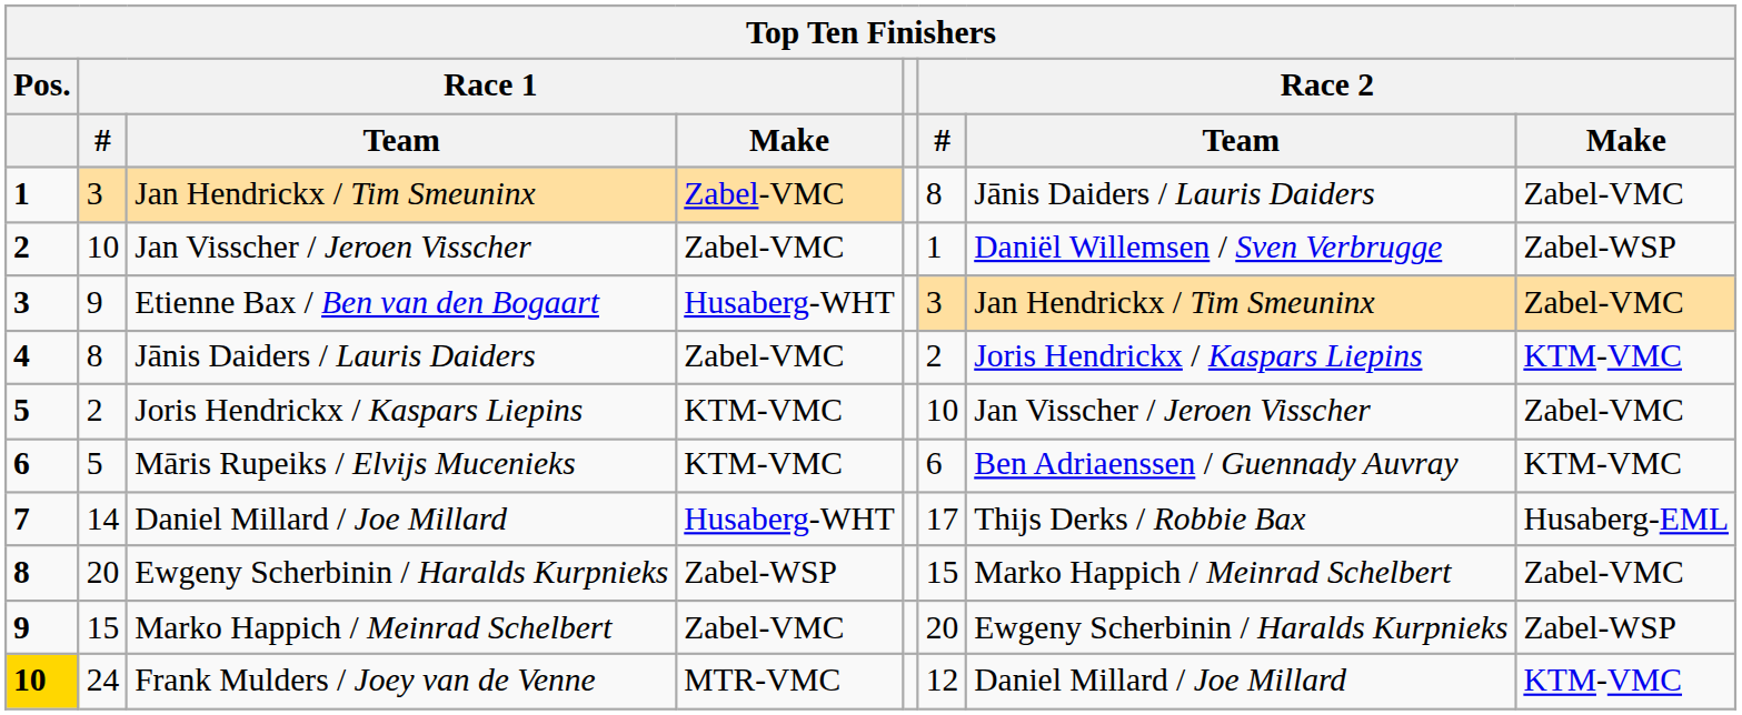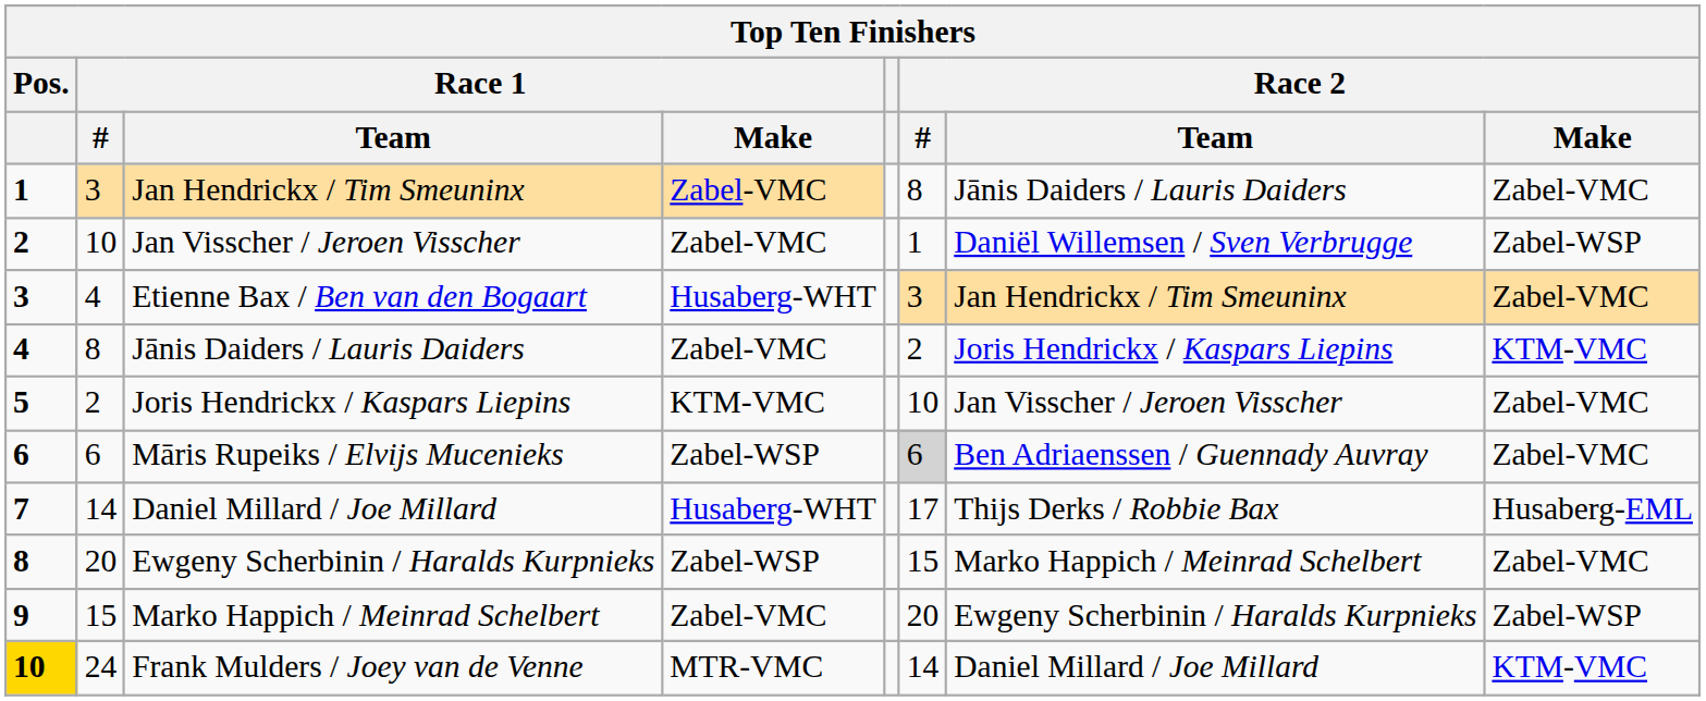Etienne Bax / Ben van den Bogaart | Race 1 / #: 9 -> 4
Māris Rupeiks / Elvijs Mucenieks | Race 1 / #: 5 -> 6
Māris Rupeiks / Elvijs Mucenieks | Race 1 / Make: KTM-VMC -> Zabel-WSP
Māris Rupeiks / Elvijs Mucenieks | Race 2 / #: no background -> lightgrey background
Māris Rupeiks / Elvijs Mucenieks | Race 2 / Make: KTM-VMC -> Zabel-VMC
Frank Mulders / Joey van de Venne | Race 2 / #: 12 -> 14
